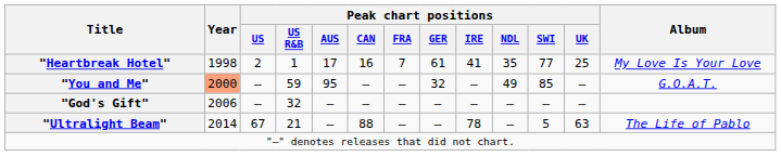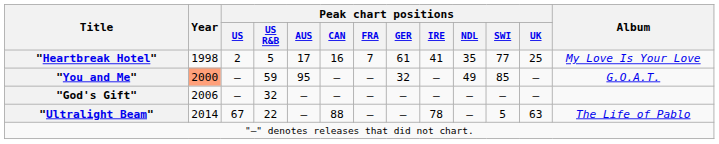"Heartbreak Hotel" | Peak chart positions / US R&B: 1 -> 5
"Ultralight Beam" | Peak chart positions / US R&B: 21 -> 22
